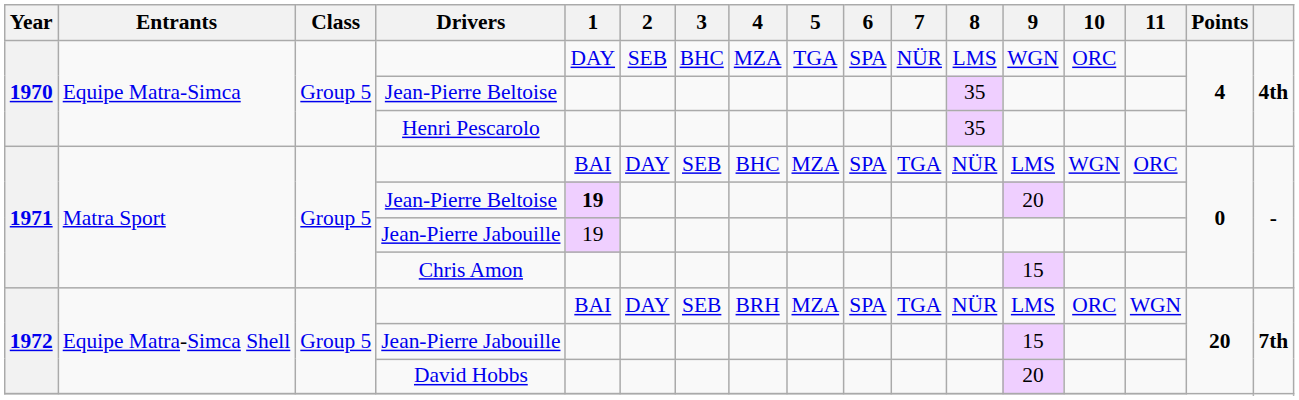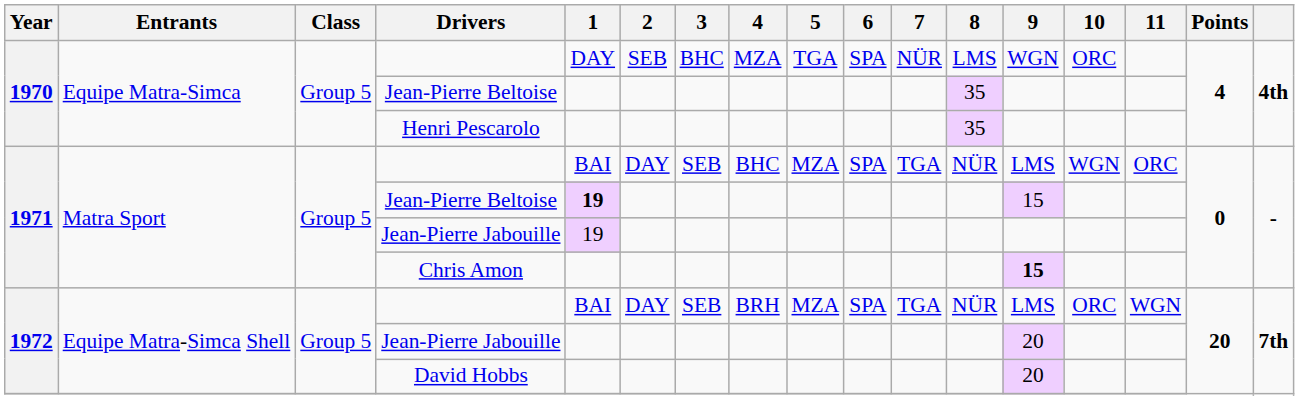1971 / Jean-Pierre Beltoise | 9: 20 -> 15
Chris Amon | 9: normal -> bold
1972 / Jean-Pierre Jabouille | 9: 15 -> 20
